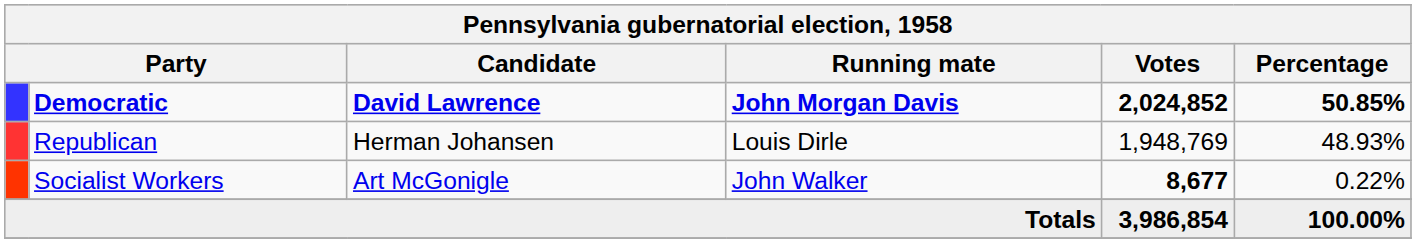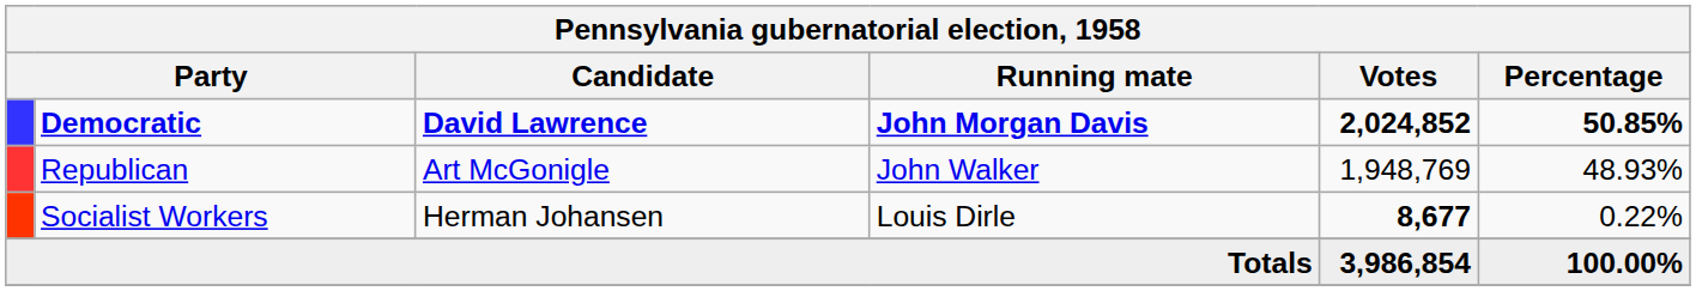Republican | Candidate: Herman Johansen -> Art McGonigle
Republican | Running mate: Louis Dirle -> John Walker
Socialist Workers | Candidate: Art McGonigle -> Herman Johansen
Socialist Workers | Running mate: John Walker -> Louis Dirle
